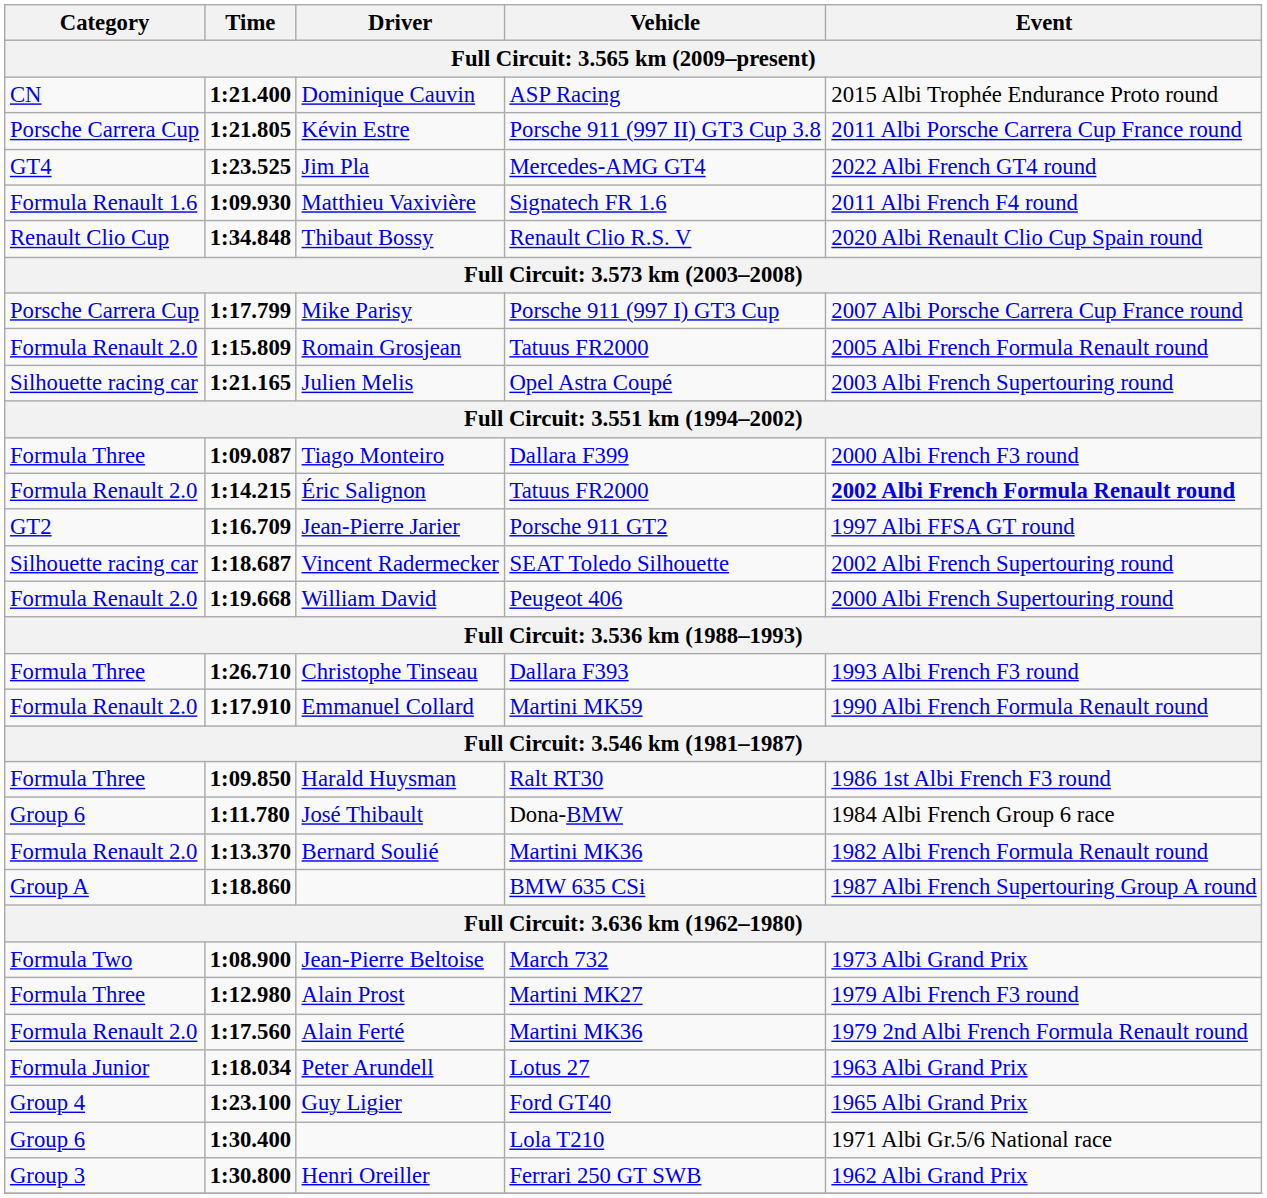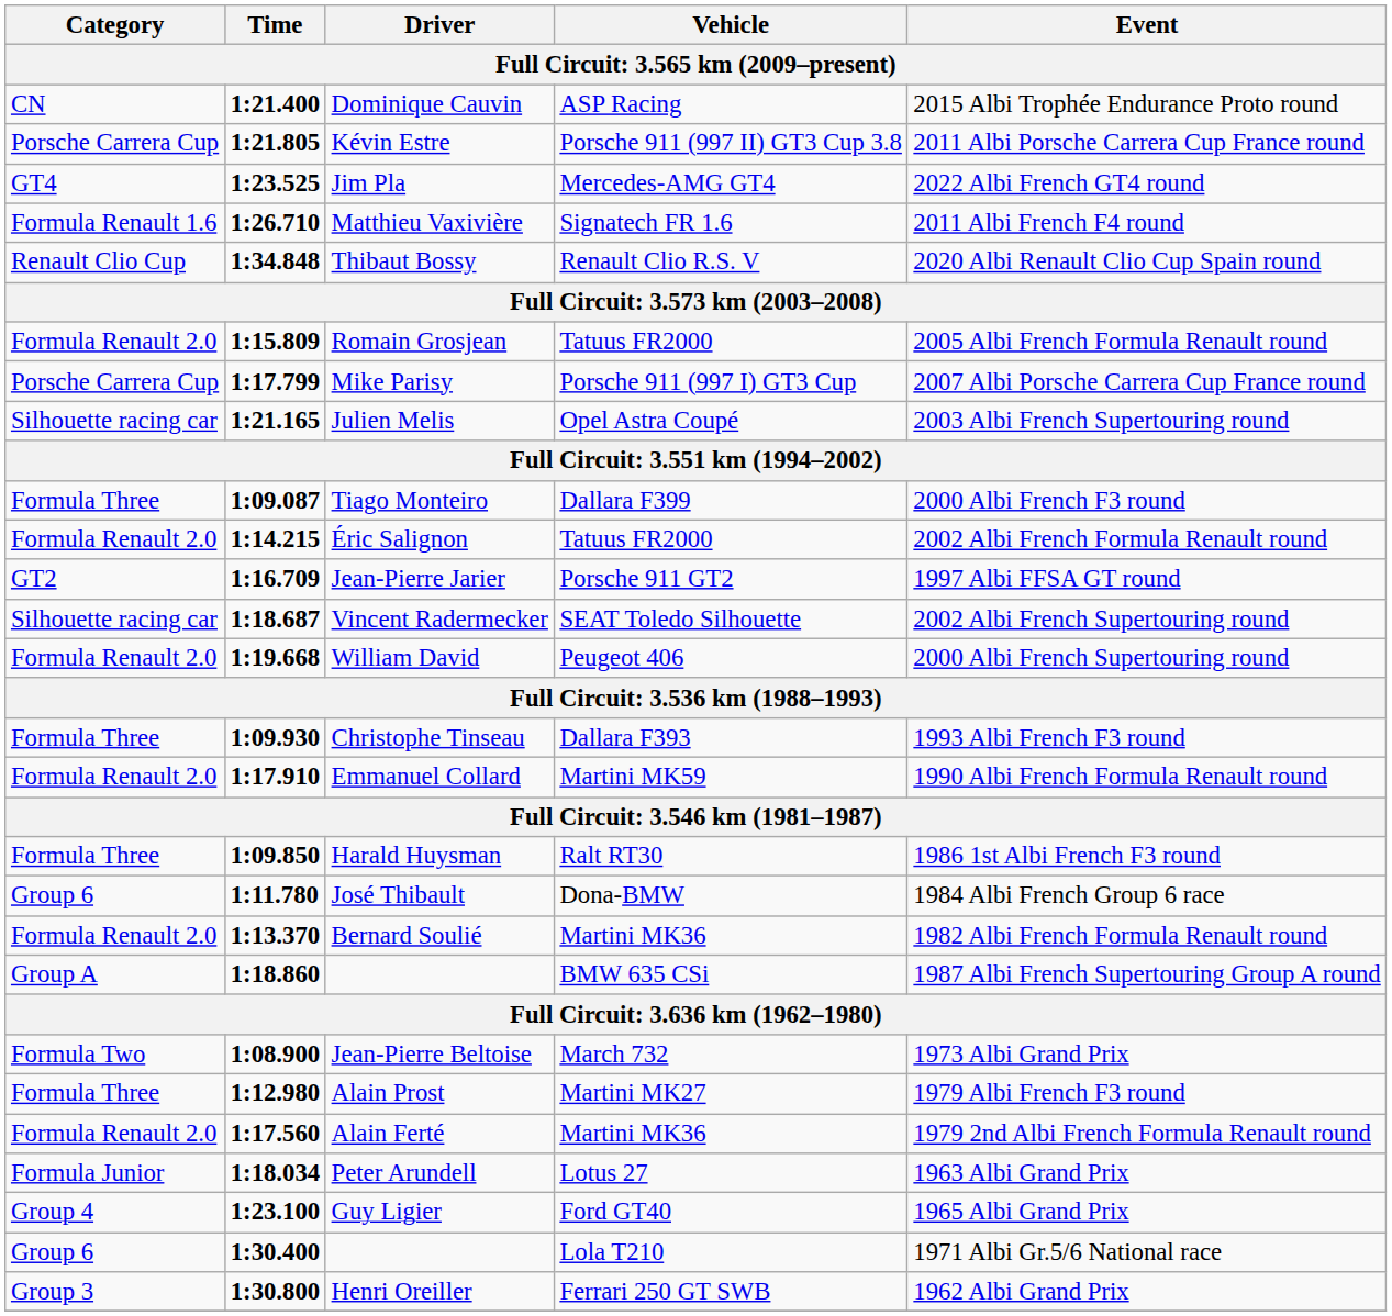Matthieu Vaxivière | Time: 1:09.930 -> 1:26.710
rows swapped: Romain Grosjean <-> Mike Parisy
Éric Salignon | Event: bold -> normal
Christophe Tinseau | Time: 1:26.710 -> 1:09.930
